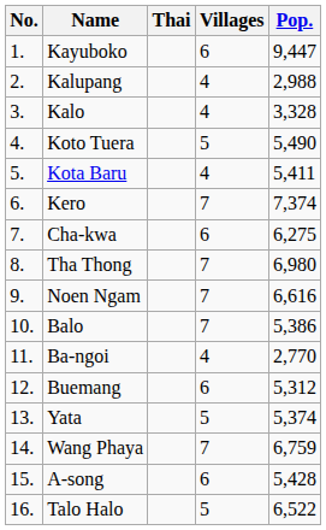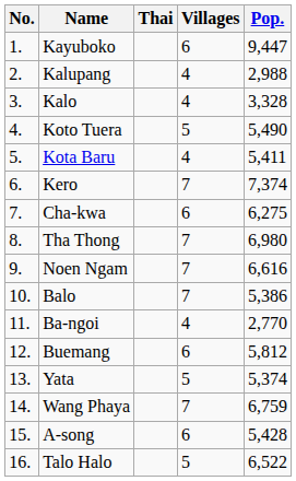Buemang | Pop.: 5,312 -> 5,812
